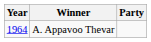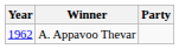A. Appavoo Thevar | Year: 1964 -> 1962
